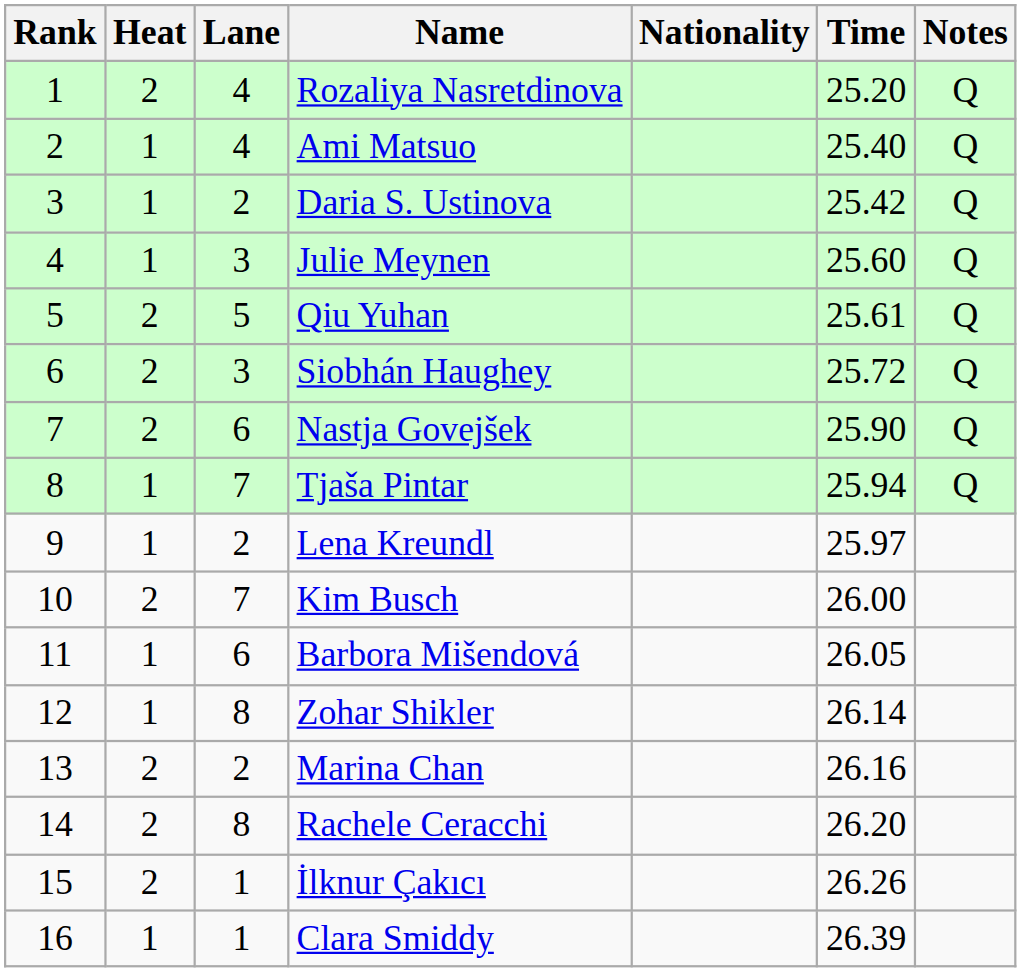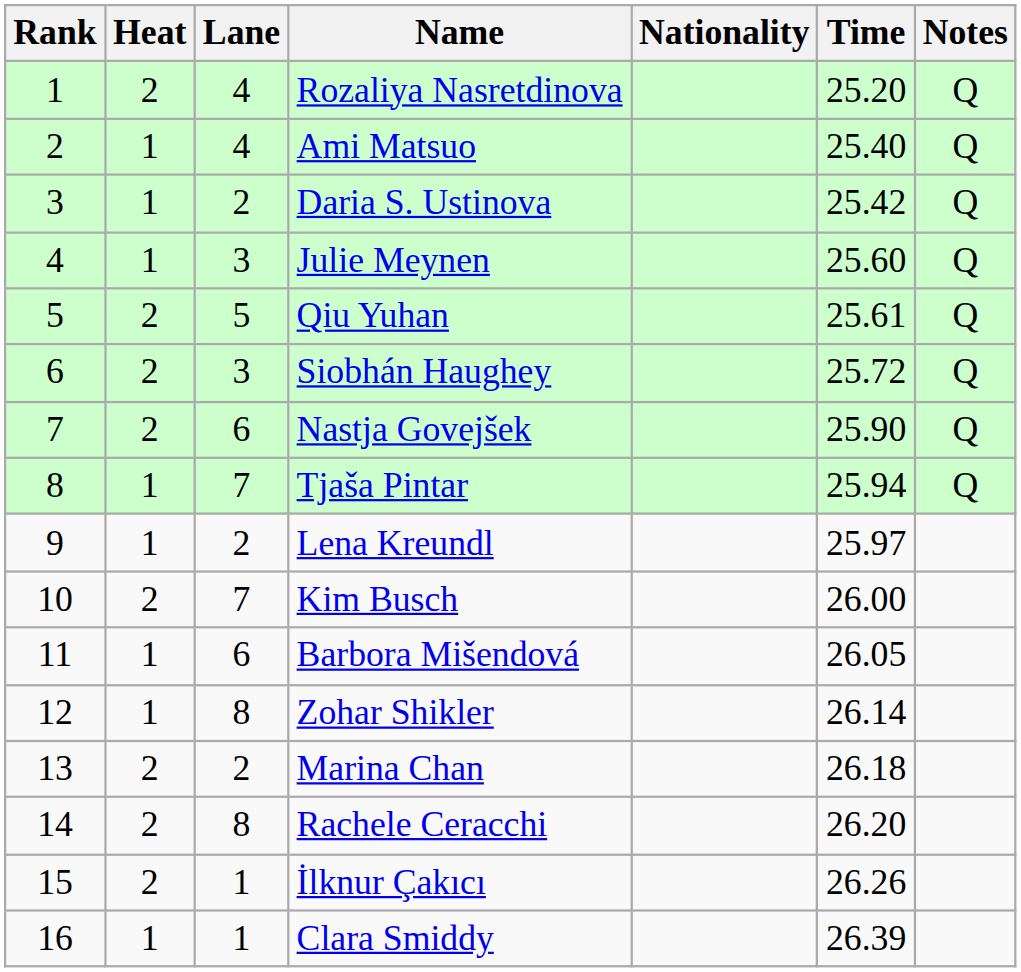Marina Chan | Time: 26.16 -> 26.18
